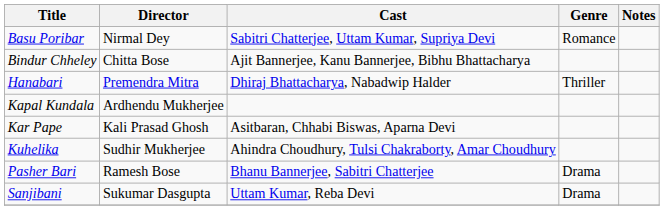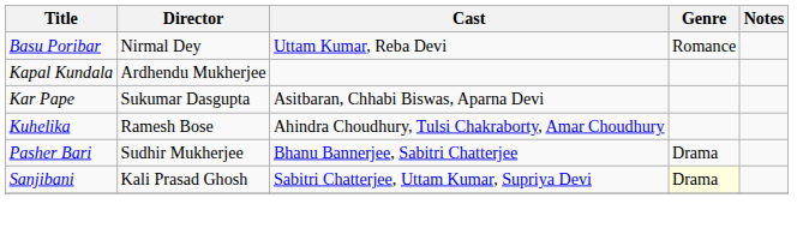Basu Poribar | Cast: Sabitri Chatterjee, Uttam Kumar, Supriya Devi -> Uttam Kumar, Reba Devi
- row: Bindur Chheley | Chitta Bose | Ajit Bannerjee, Kanu Bannerjee, Bibhu Bhattacharya
- row: Hanabari | Premendra Mitra | Dhiraj Bhattacharya, Nabadwip Halder | Thriller
Kar Pape | Director: Kali Prasad Ghosh -> Sukumar Dasgupta
Kuhelika | Director: Sudhir Mukherjee -> Ramesh Bose
Pasher Bari | Director: Ramesh Bose -> Sudhir Mukherjee
Sanjibani | Director: Sukumar Dasgupta -> Kali Prasad Ghosh
Sanjibani | Cast: Uttam Kumar, Reba Devi -> Sabitri Chatterjee, Uttam Kumar, Supriya Devi
Sanjibani | Genre: no background -> lightyellow background
